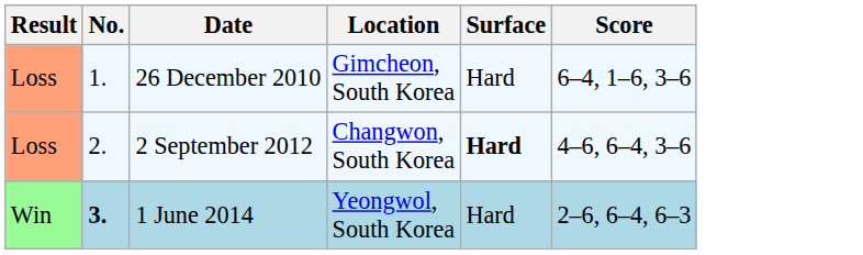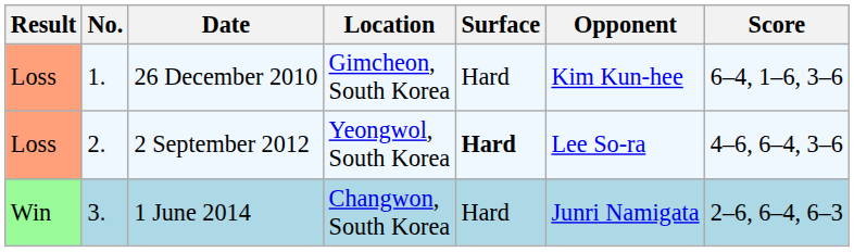+ column: Opponent | Kim Kun-hee | Lee So-ra | Junri Namigata
2 September 2012 | Location: Changwon, South Korea -> Yeongwol, South Korea
1 June 2014 | No.: bold -> normal
1 June 2014 | Location: Yeongwol, South Korea -> Changwon, South Korea
